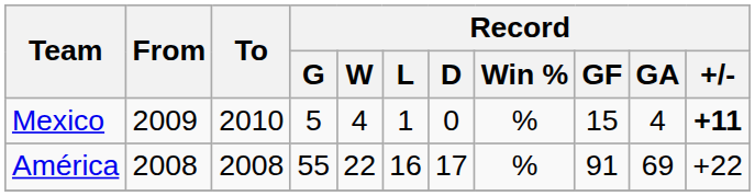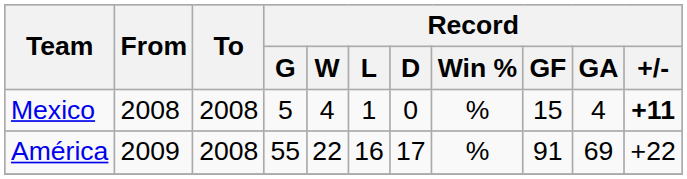Mexico | From: 2009 -> 2008
Mexico | To: 2010 -> 2008
América | From: 2008 -> 2009
